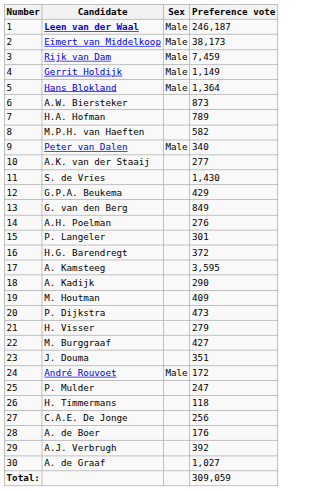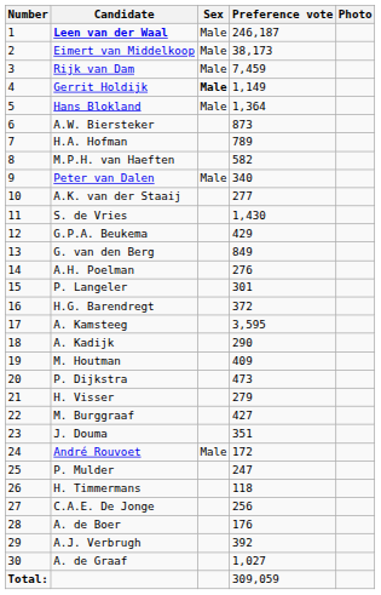+ column: Photo
Gerrit Holdijk | Sex: normal -> bold
